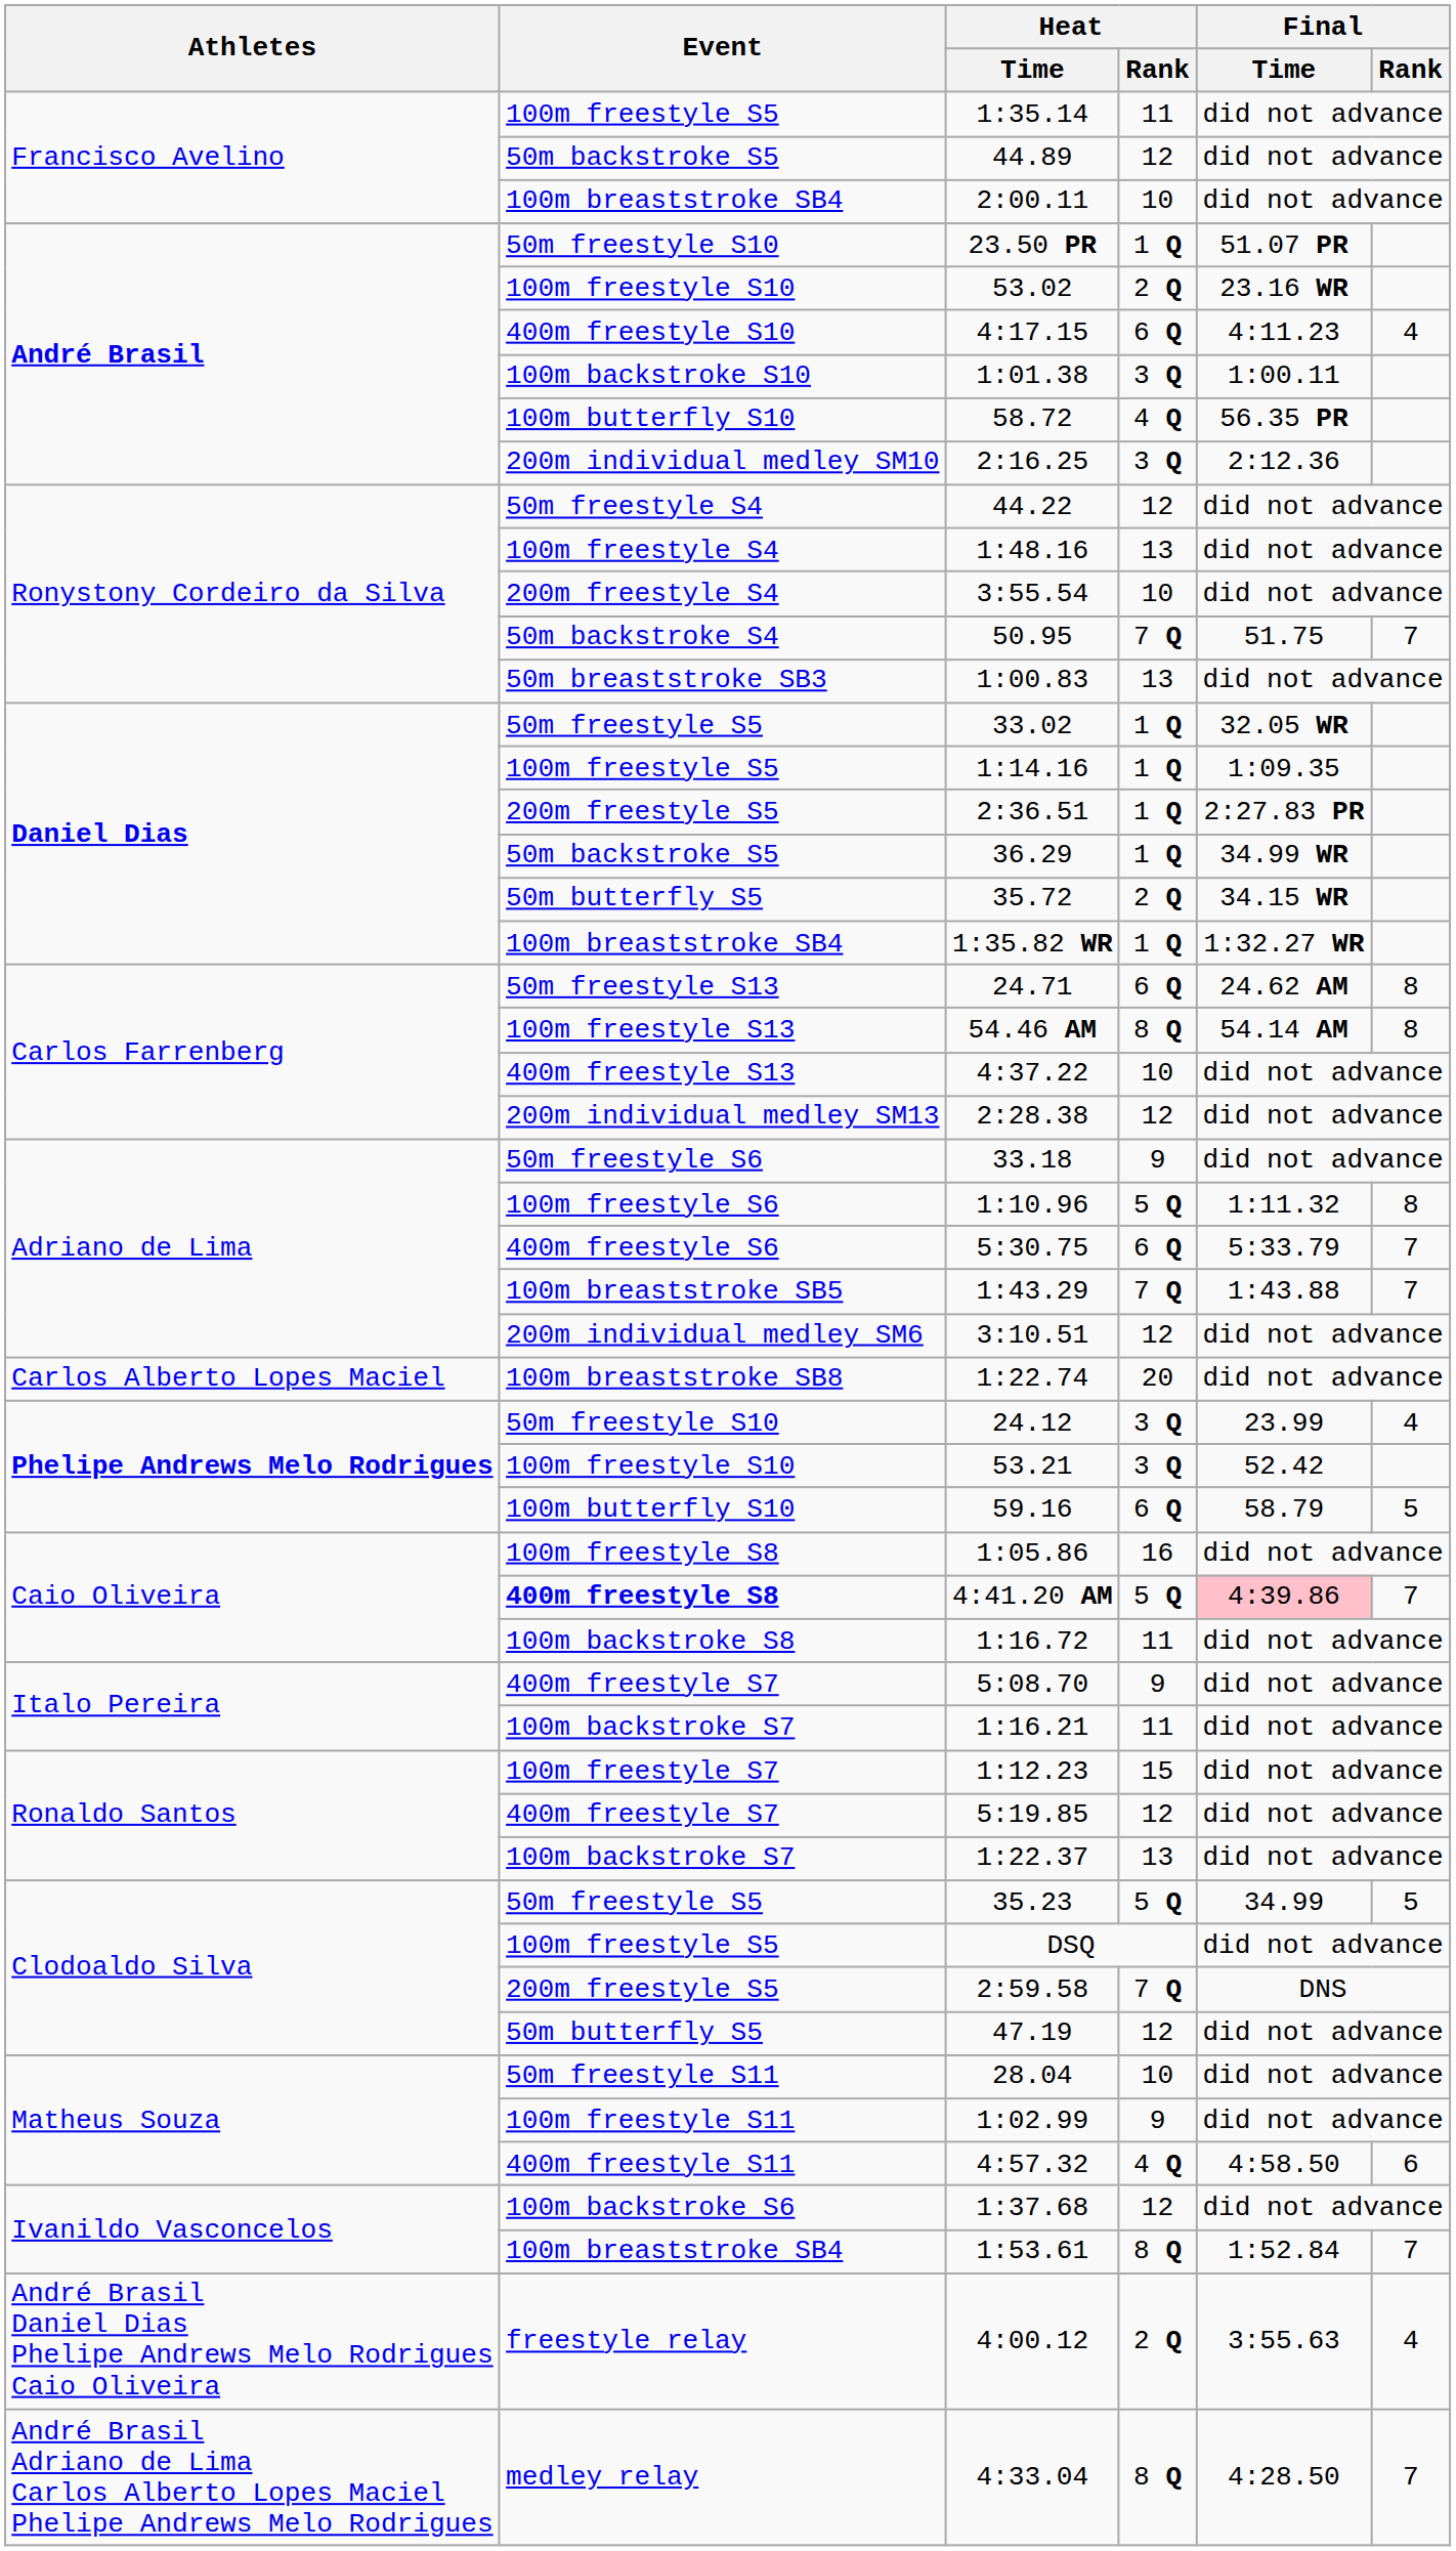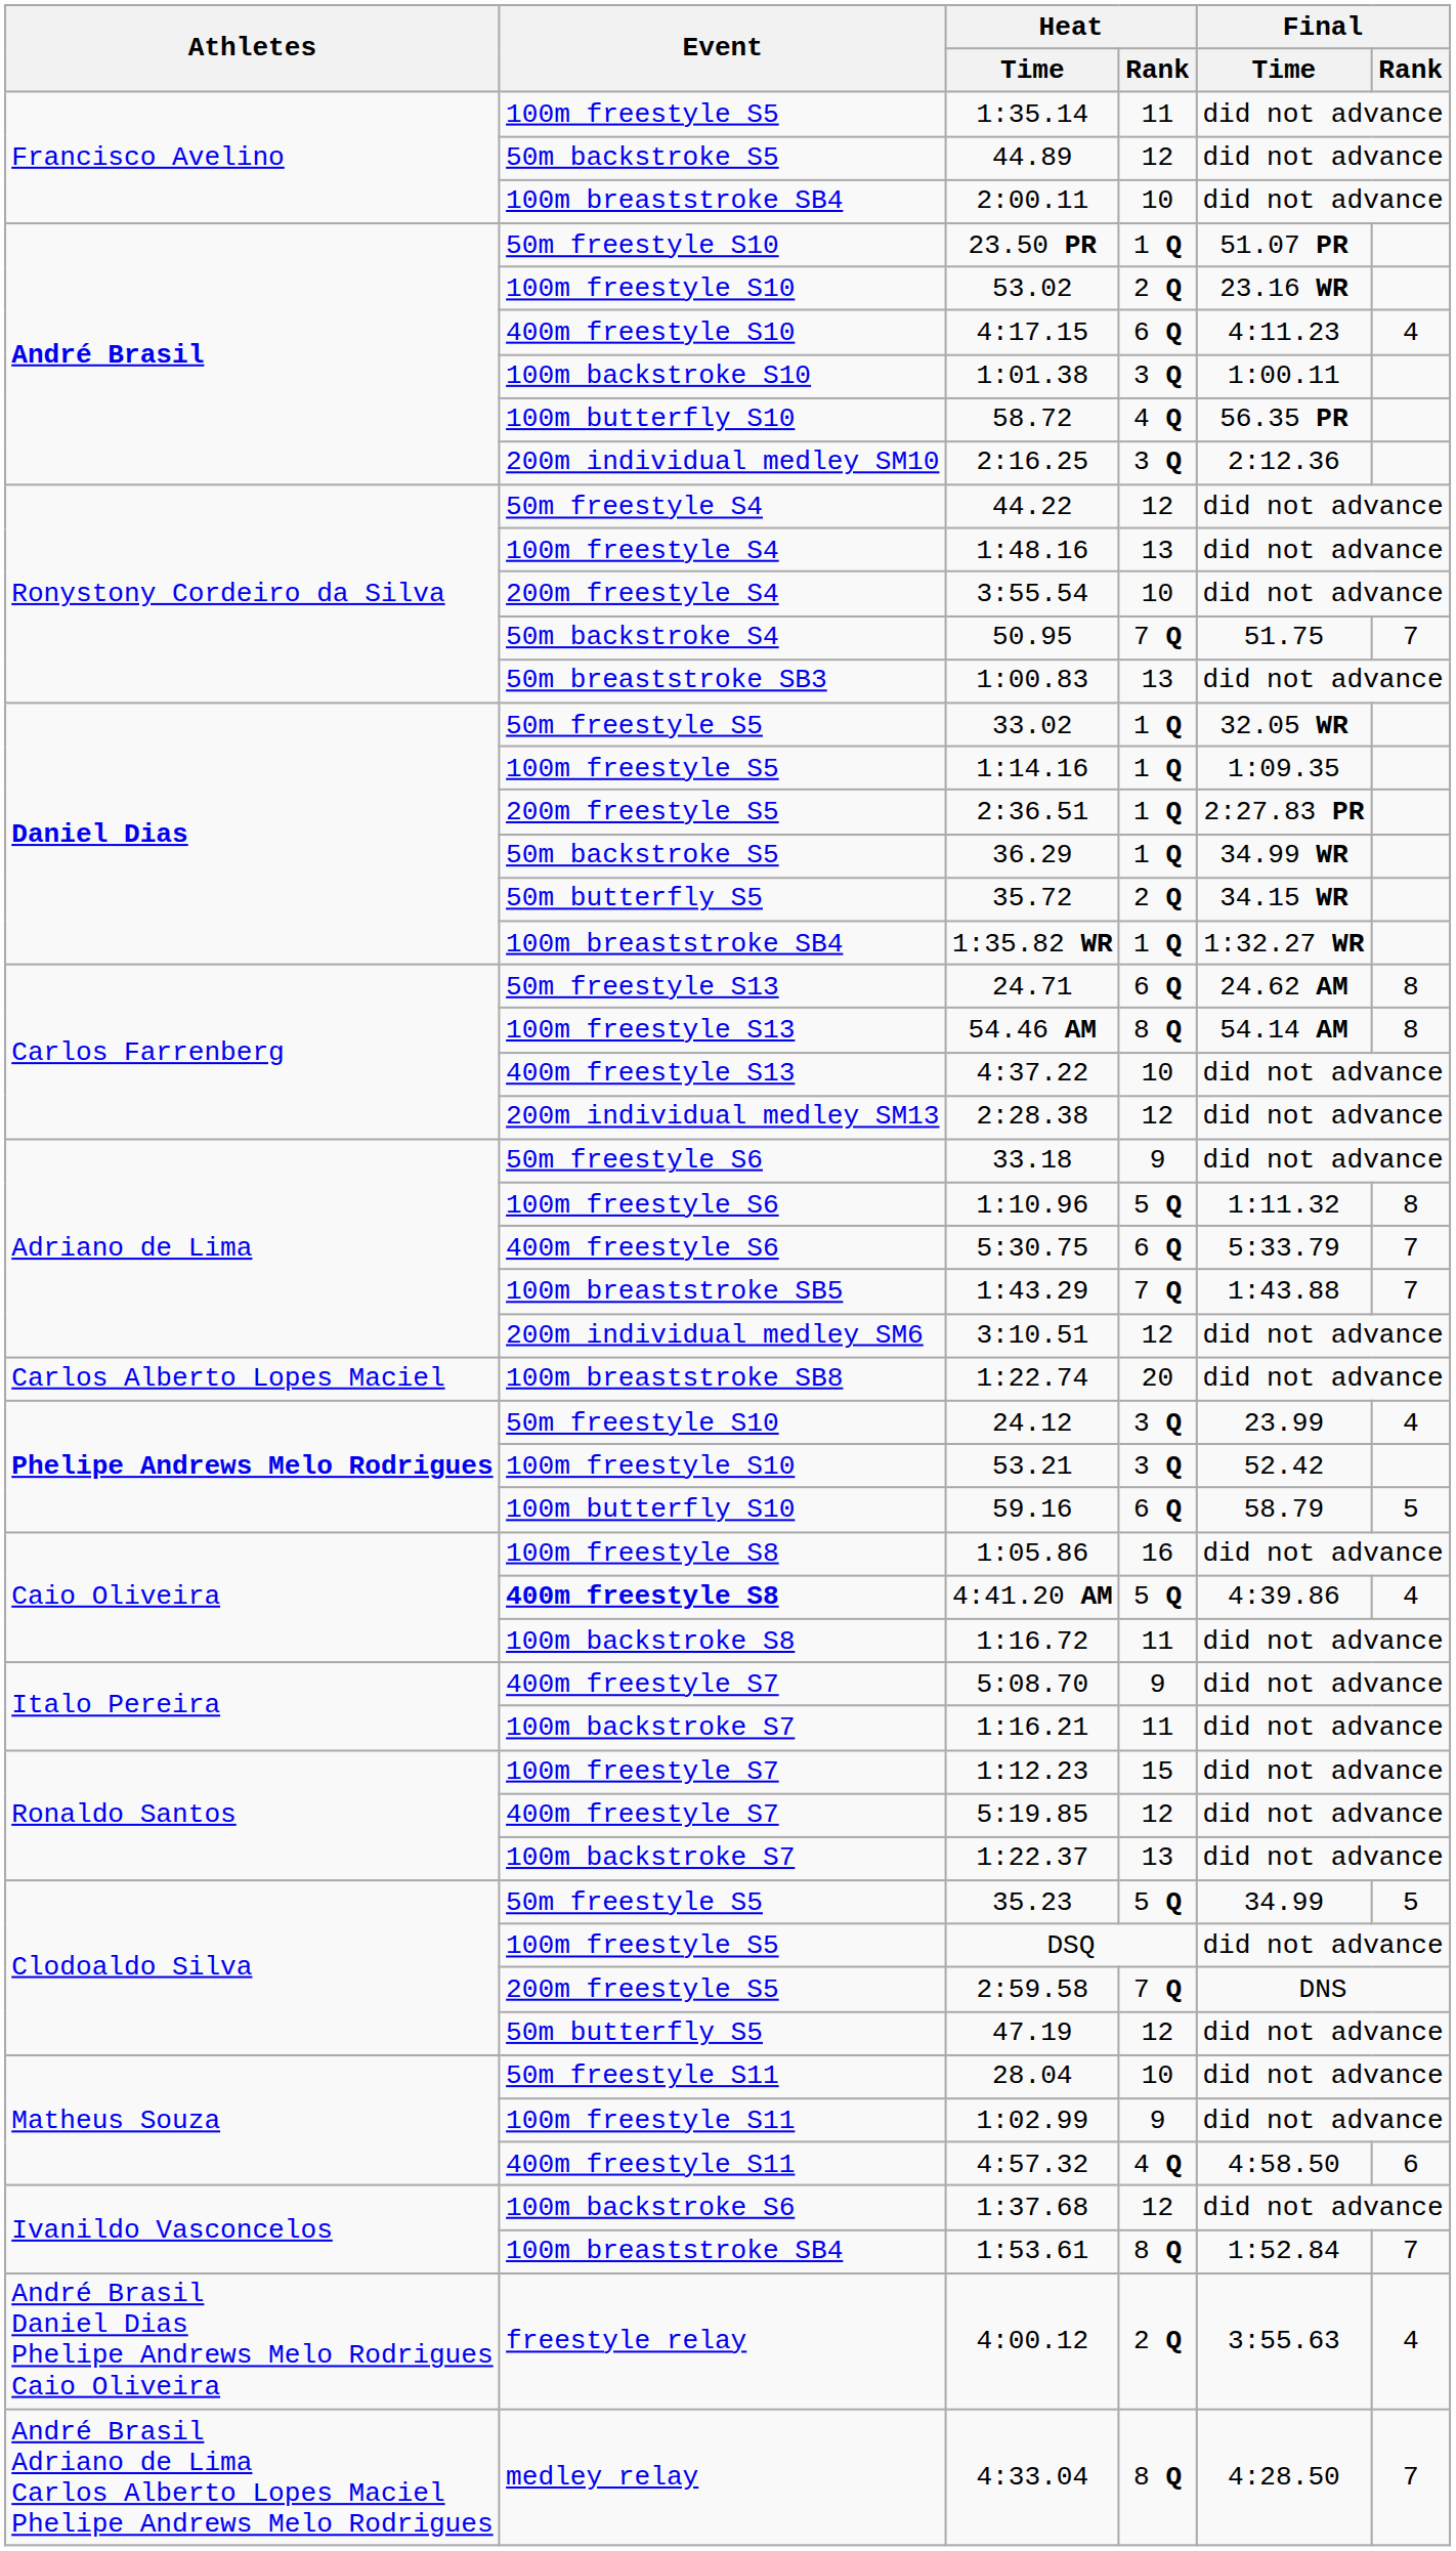4:41.20 AM | Final / Time: pink background -> no background
4:41.20 AM | Final / Rank: 7 -> 4
